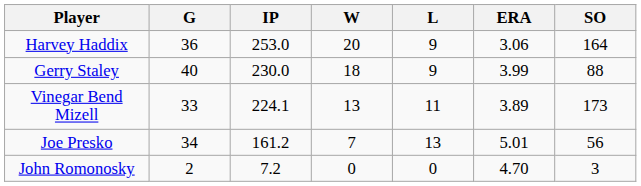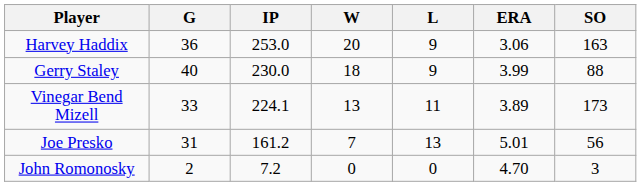Harvey Haddix | SO: 164 -> 163
Joe Presko | G: 34 -> 31
